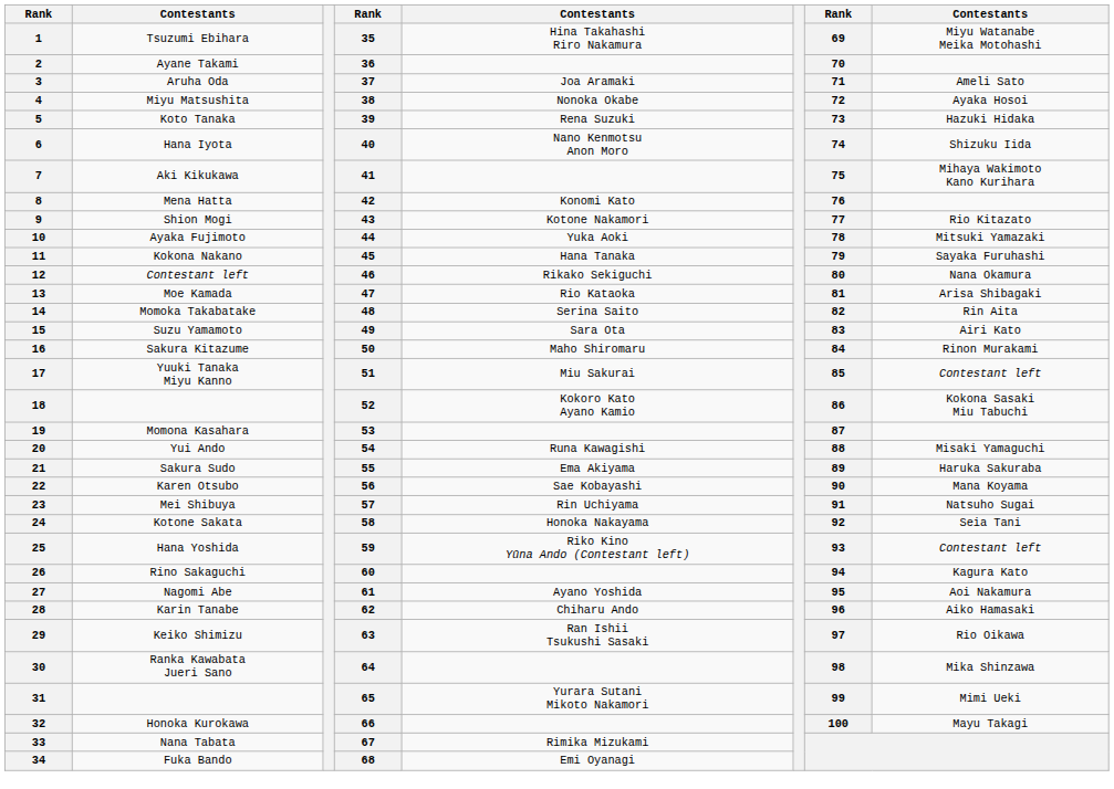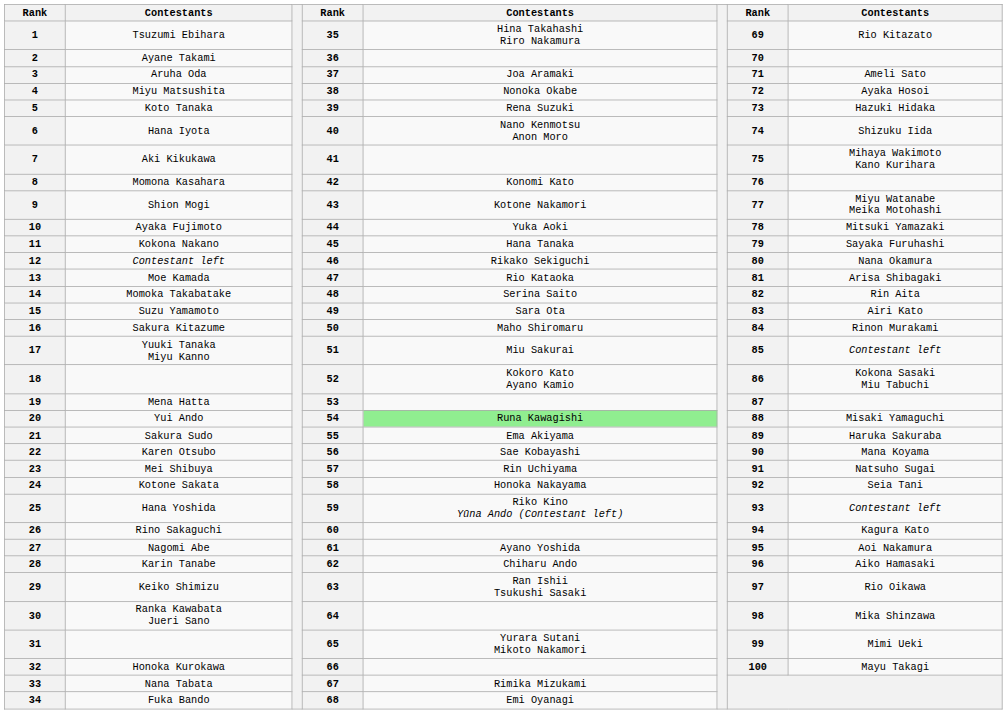1 | column 8: Miyu Watanabe Meika Motohashi -> Rio Kitazato
8 | column 2: Mena Hatta -> Momona Kasahara
9 | column 8: Rio Kitazato -> Miyu Watanabe Meika Motohashi
19 | column 2: Momona Kasahara -> Mena Hatta
20 | column 5: no background -> lightgreen background
